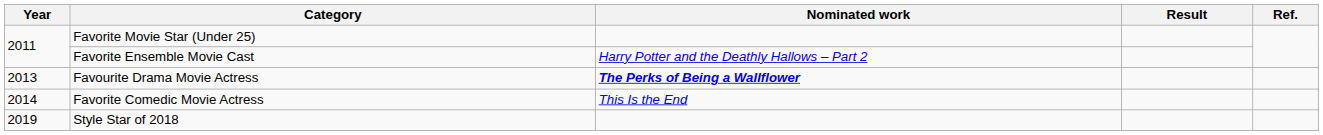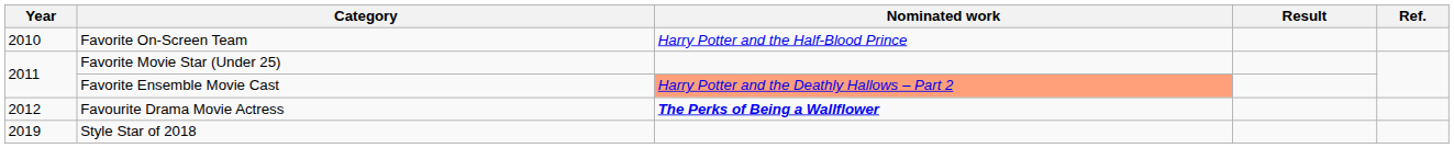+ row: 2010 | Favorite On-Screen Team | Harry Potter and the Half-Blood Prince
Favorite Ensemble Movie Cast | Nominated work: no background -> lightsalmon background
Favourite Drama Movie Actress | Year: 2013 -> 2012
- row: 2014 | Favorite Comedic Movie Actress | This Is the End
